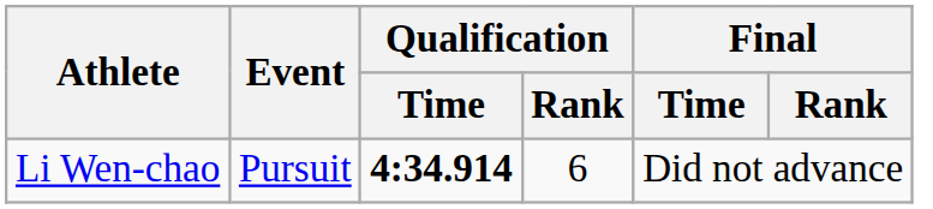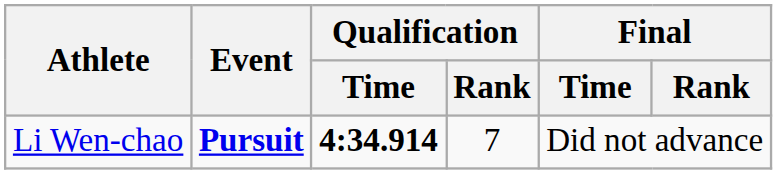Li Wen-chao | Event: normal -> bold
Li Wen-chao | Qualification / Rank: 6 -> 7
